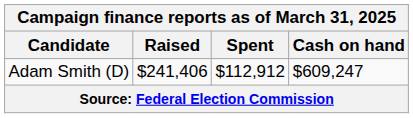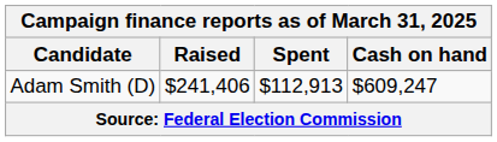Adam Smith (D) | Spent: $112,912 -> $112,913
